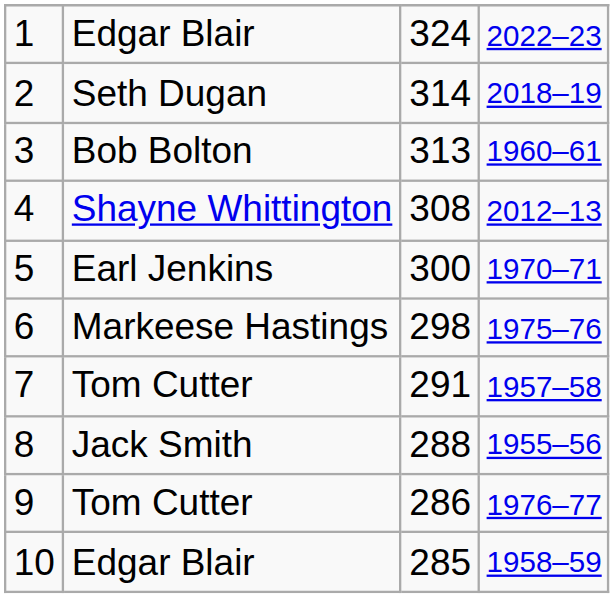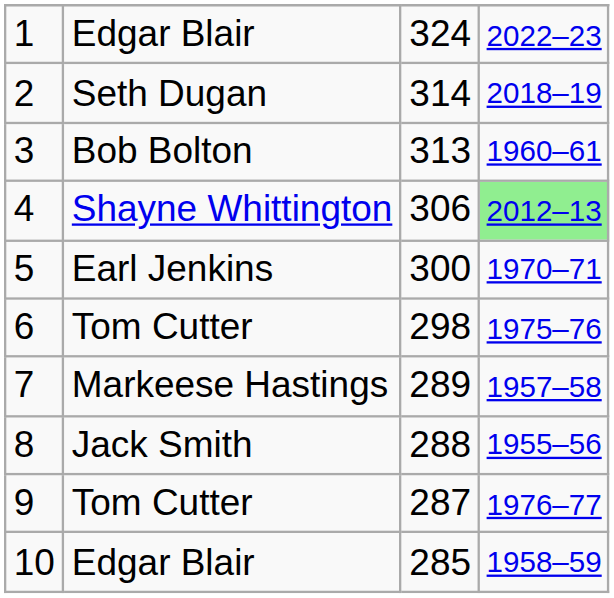4 | column 3: 308 -> 306
4 | column 4: no background -> lightgreen background
6 | column 2: Markeese Hastings -> Tom Cutter
7 | column 2: Tom Cutter -> Markeese Hastings
7 | column 3: 291 -> 289
9 | column 3: 286 -> 287
